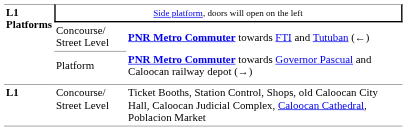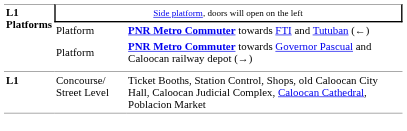PNR Metro Commuter towards FTI and Tutuban (←) | column 2: Concourse/ Street Level -> Platform
